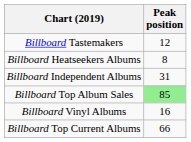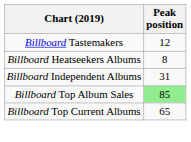- row: Billboard Vinyl Albums | 16
Billboard Top Current Albums | Peak position: 66 -> 65
